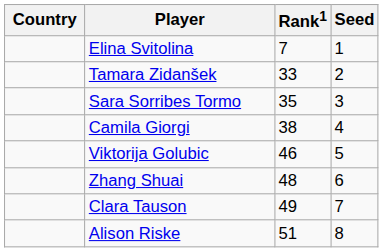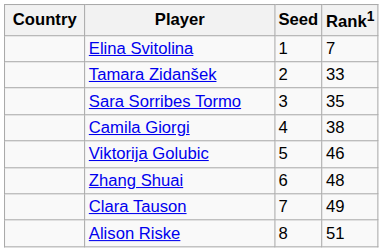columns swapped: Rank1 <-> Seed
